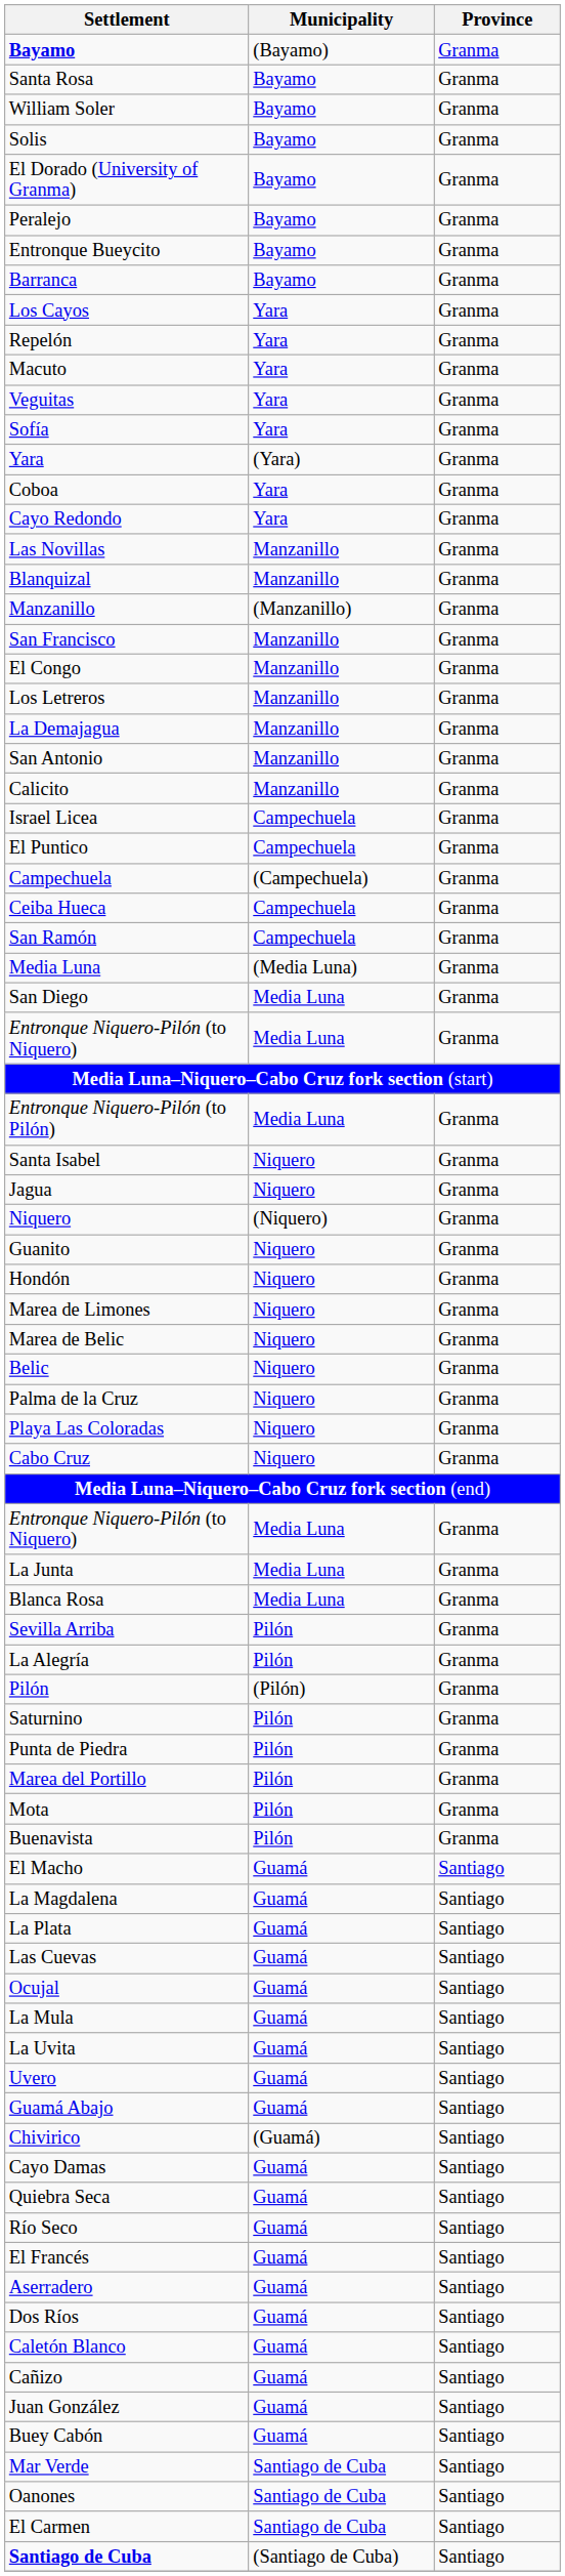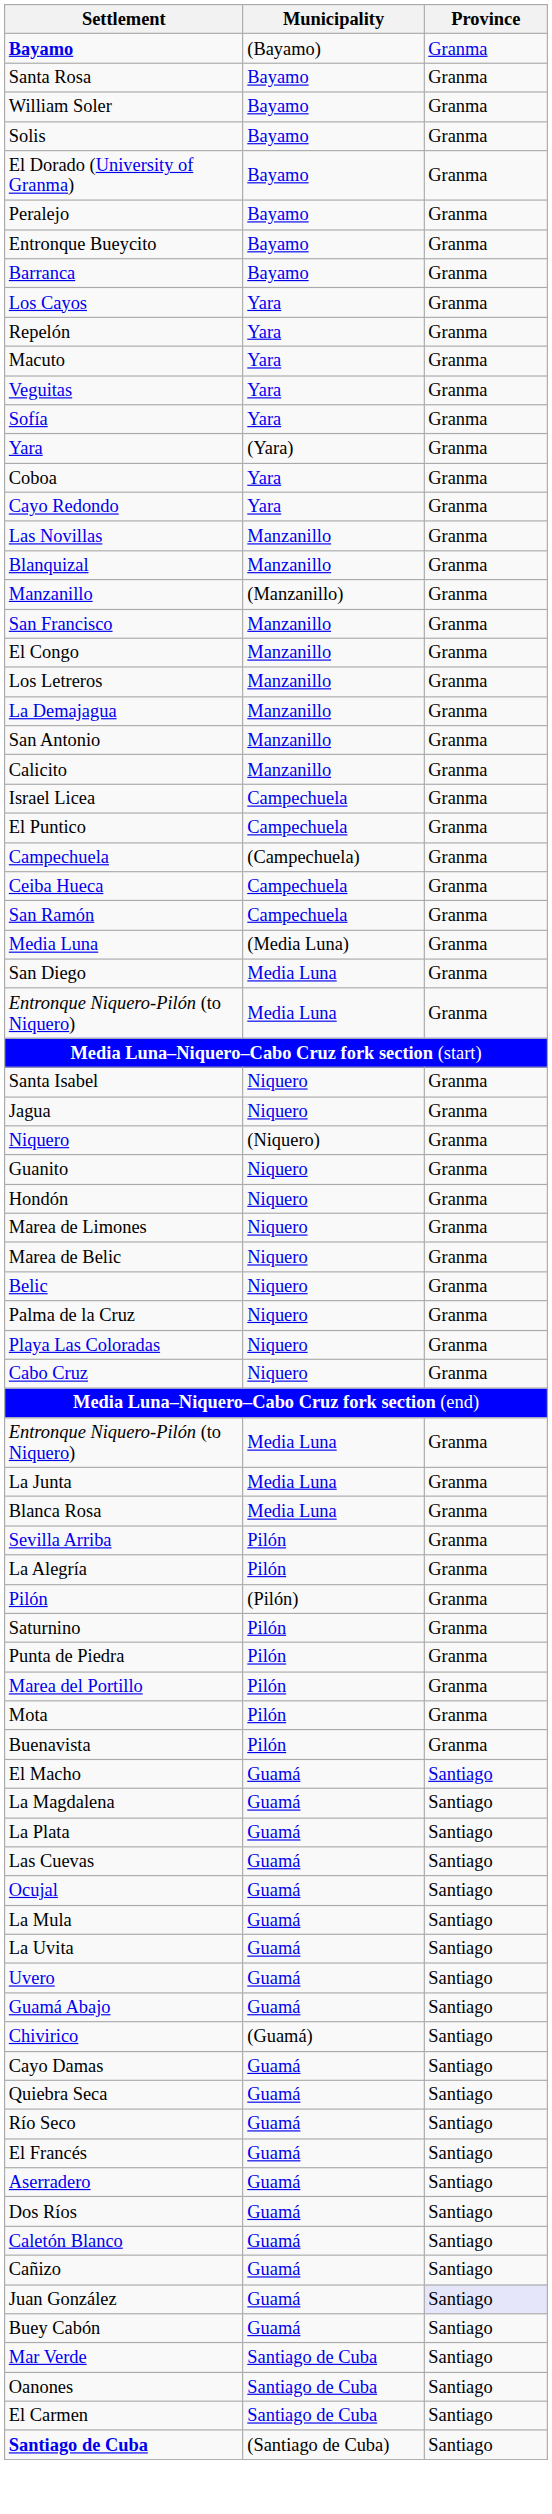- row: Entronque Niquero-Pilón (to Pilón) | Media Luna | Granma
Juan González | Province: no background -> lavender background
